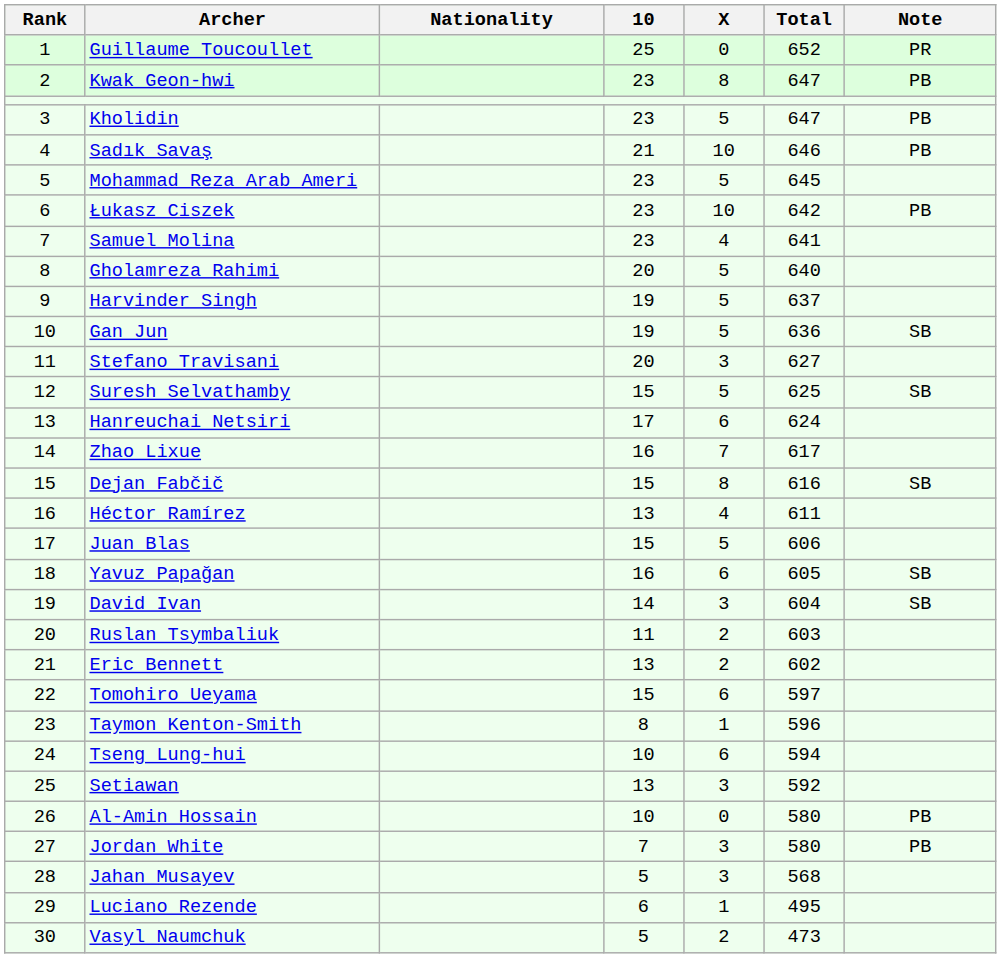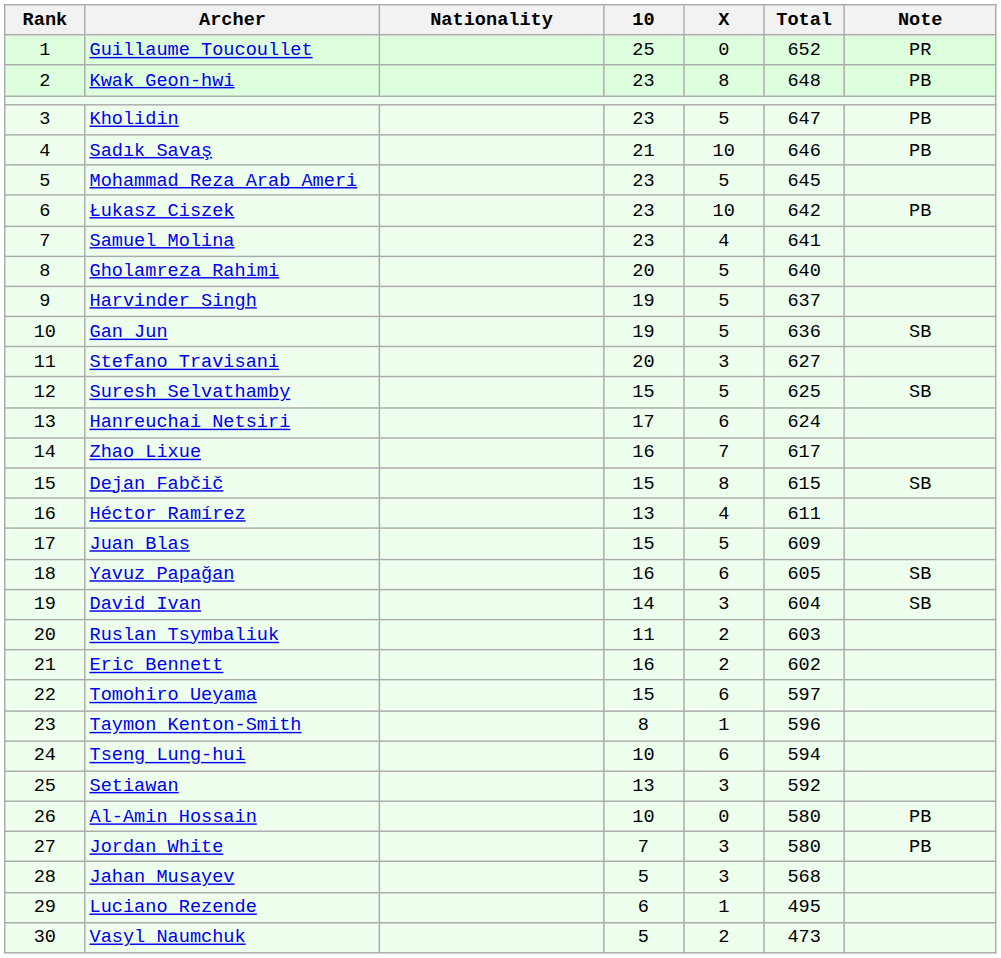Kwak Geon-hwi | Total: 647 -> 648
Dejan Fabčič | Total: 616 -> 615
Juan Blas | Total: 606 -> 609
Eric Bennett | 10: 13 -> 16
